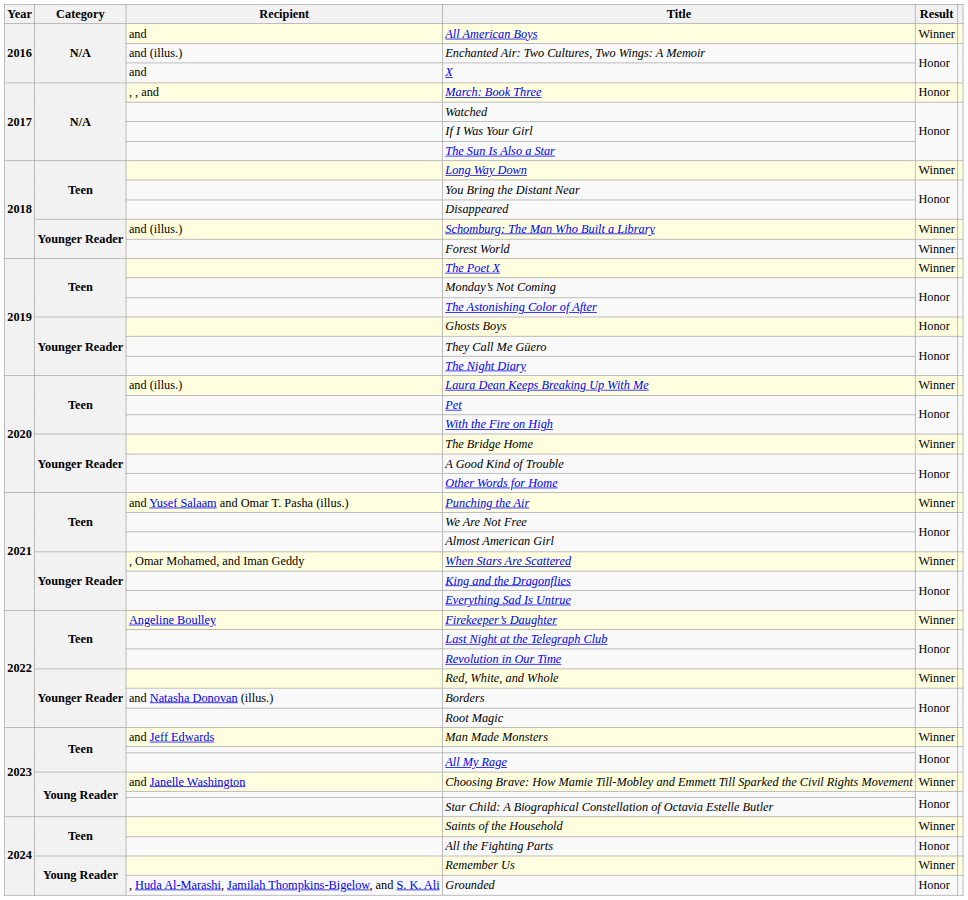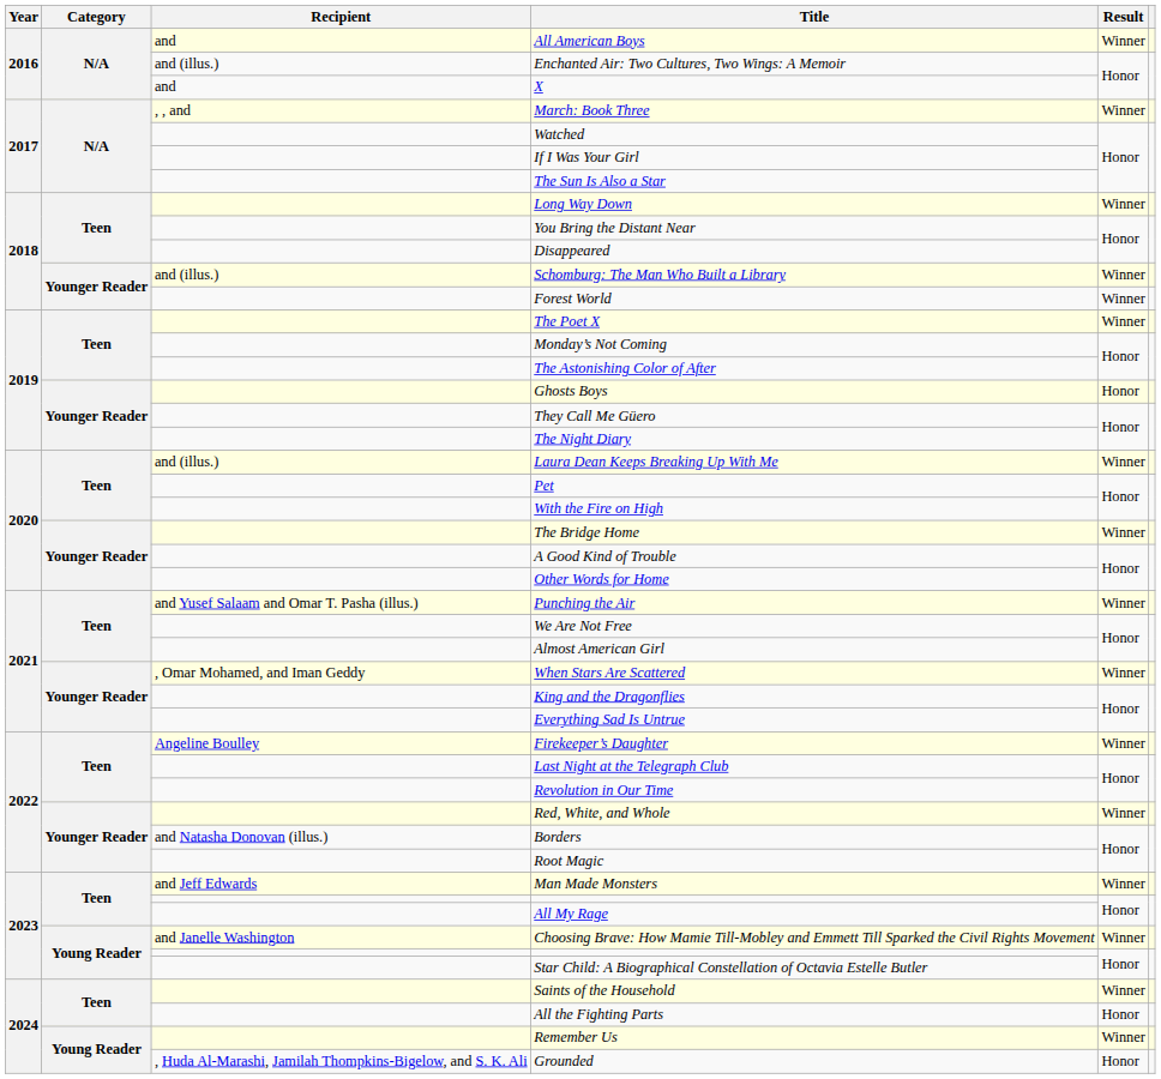March: Book Three | Result: Honor -> Winner
